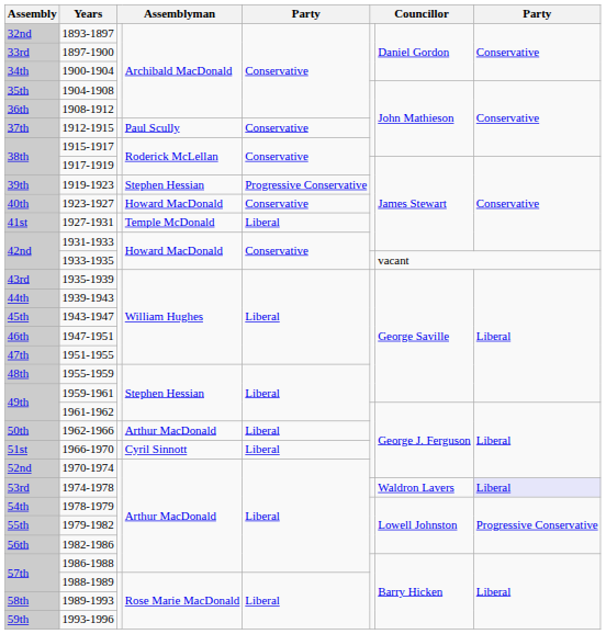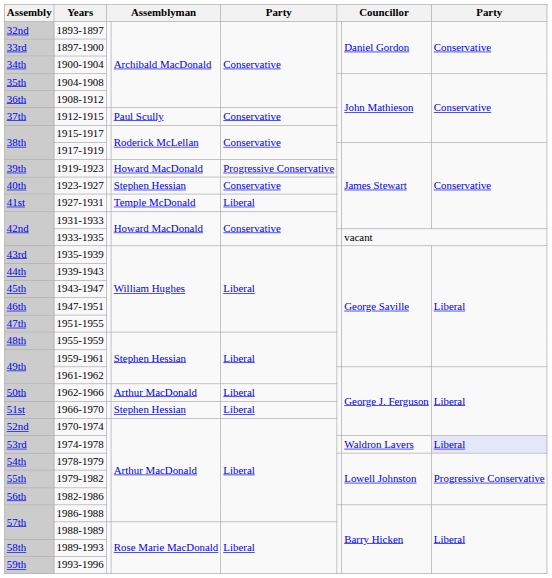1919-1923 | column 4: Stephen Hessian -> Howard MacDonald
1923-1927 | column 4: Howard MacDonald -> Stephen Hessian
1966-1970 | column 4: Cyril Sinnott -> Stephen Hessian
